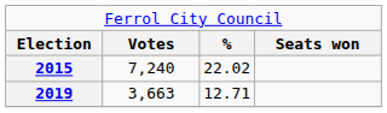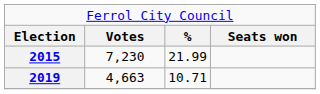2015 | column 2: 7,240 -> 7,230
2015 | column 3: 22.02 -> 21.99
2019 | column 2: 3,663 -> 4,663
2019 | column 3: 12.71 -> 10.71
